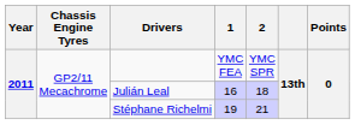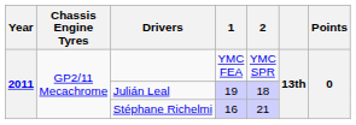Julián Leal | 1: 16 -> 19
Stéphane Richelmi | 1: 19 -> 16
